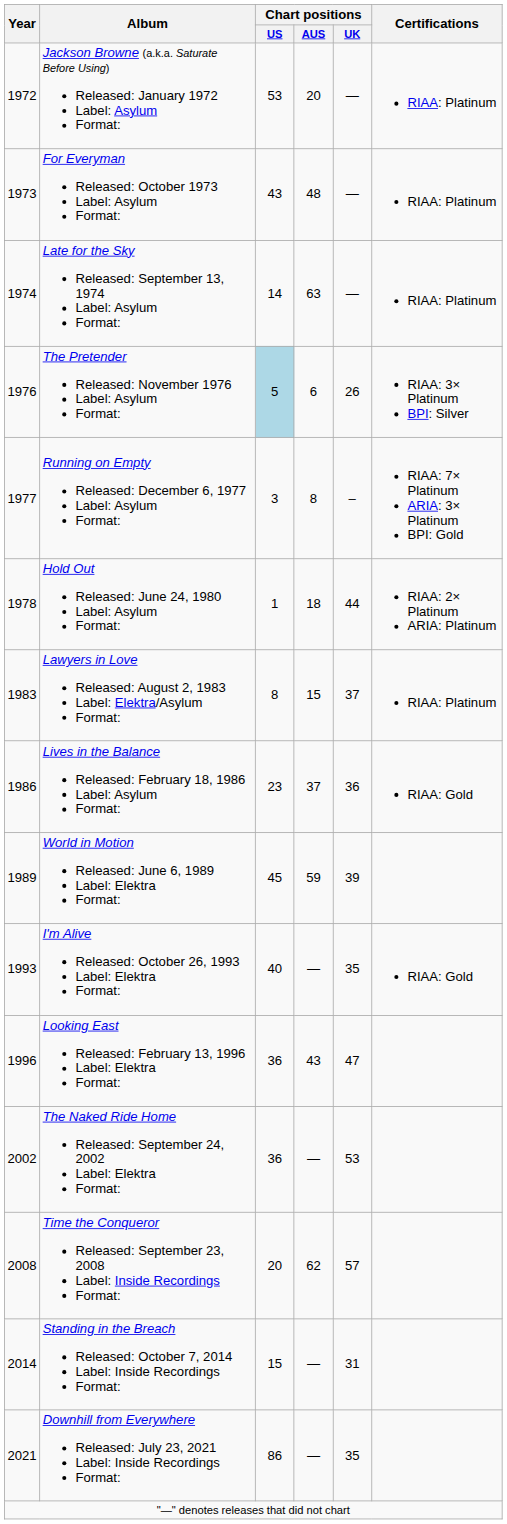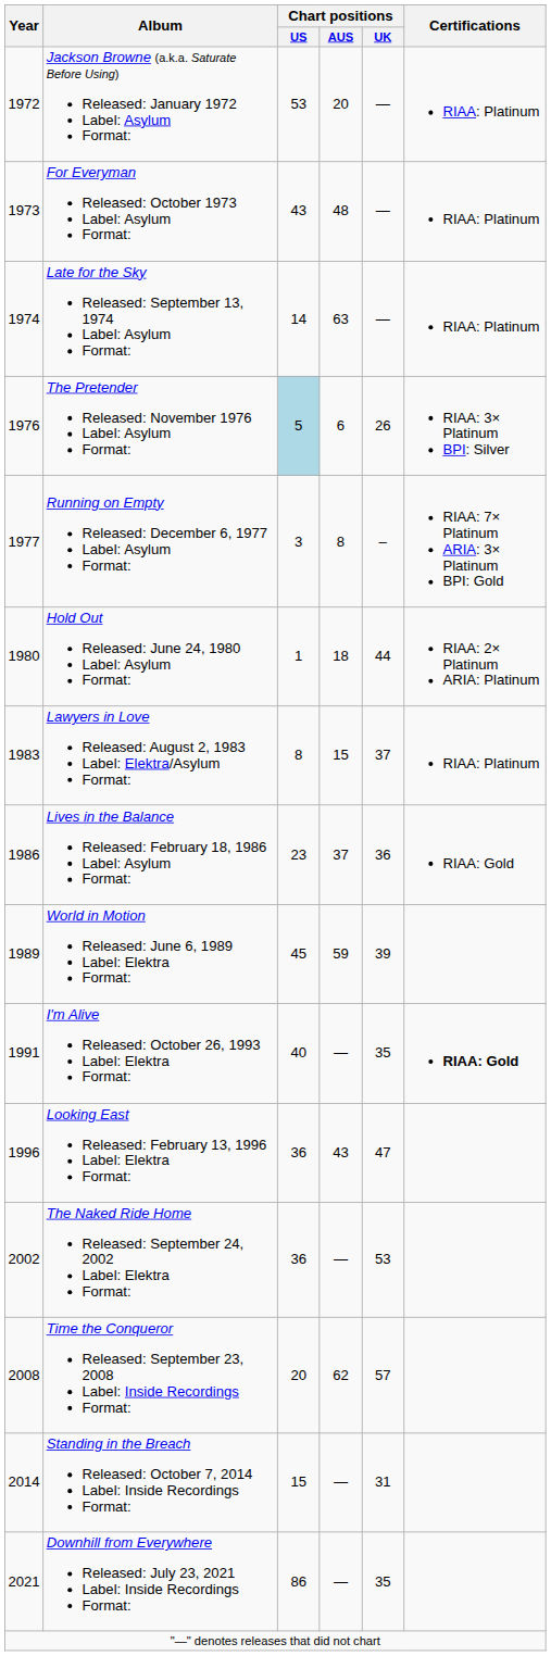Hold Out Released: June 24, 1980 Label: Asylum Format: | Year: 1978 -> 1980
I'm Alive Released: October 26, 1993 Label: Elektra Format: | Year: 1993 -> 1991
I'm Alive Released: October 26, 1993 Label: Elektra Format: | Certifications: normal -> bold
